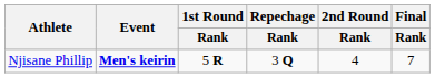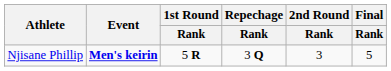Njisane Phillip | 2nd Round / Rank: 4 -> 3
Njisane Phillip | Final / Rank: 7 -> 5
